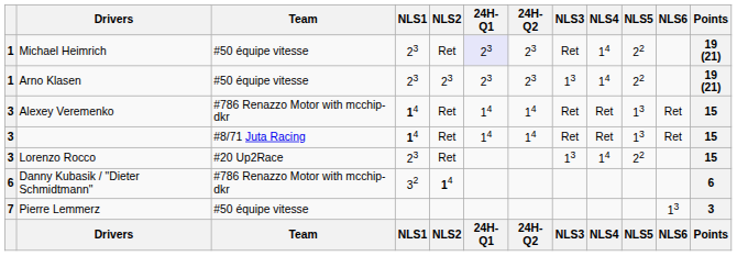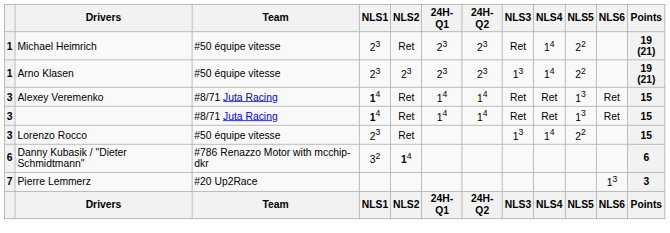Michael Heimrich | 24H-Q1: lavender background -> no background
Alexey Veremenko | Team: #786 Renazzo Motor with mcchip-dkr -> #8/71 Juta Racing
Lorenzo Rocco | Team: #20 Up2Race -> #50 équipe vitesse
Pierre Lemmerz | Team: #50 équipe vitesse -> #20 Up2Race
